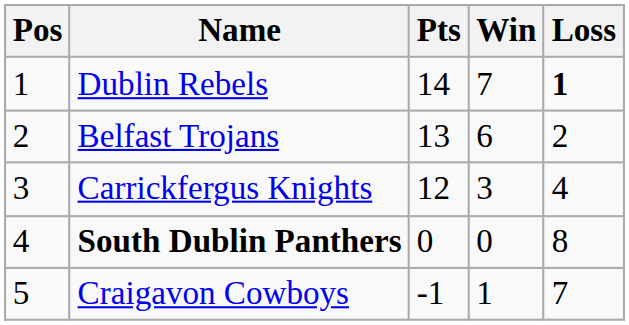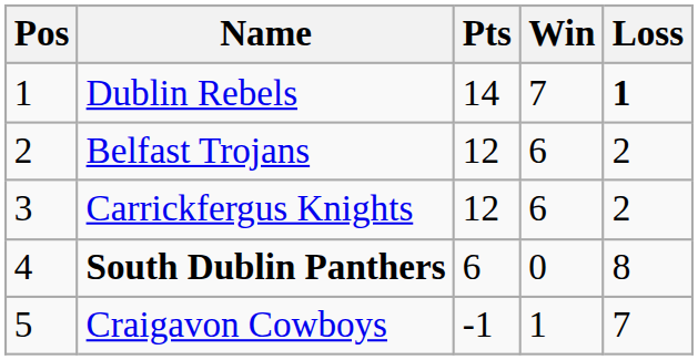Belfast Trojans | Pts: 13 -> 12
Carrickfergus Knights | Win: 3 -> 6
Carrickfergus Knights | Loss: 4 -> 2
South Dublin Panthers | Pts: 0 -> 6
